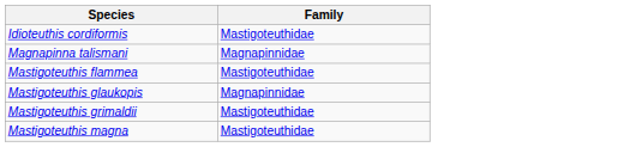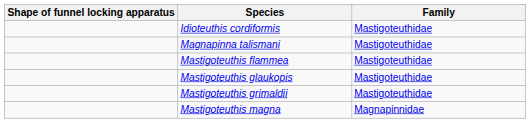+ column: Shape of funnel locking apparatus
Magnapinna talismani | Family: Magnapinnidae -> Mastigoteuthidae
Mastigoteuthis glaukopis | Family: Magnapinnidae -> Mastigoteuthidae
Mastigoteuthis magna | Family: Mastigoteuthidae -> Magnapinnidae
